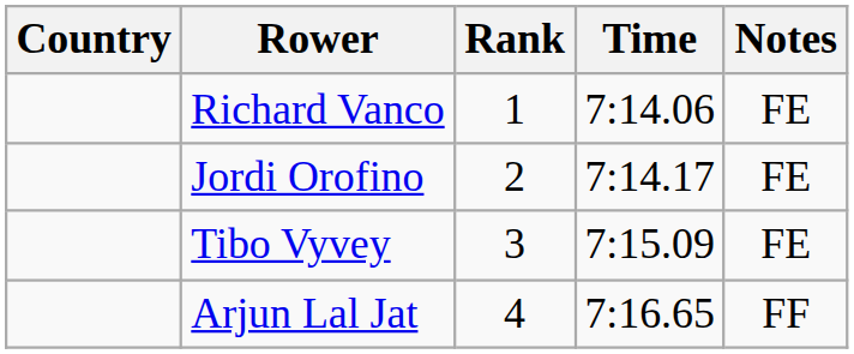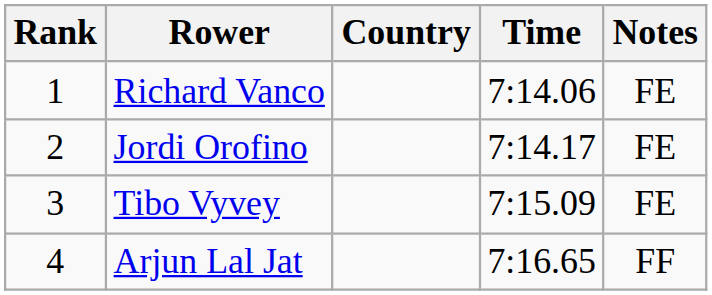columns swapped: Rank <-> Country
